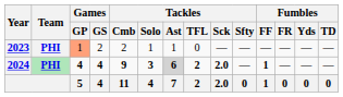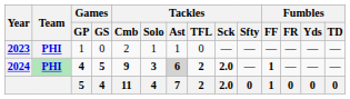2023 | Games / GP: lightsalmon background -> no background
2023 | Games / GS: 2 -> 0
2024 | Games / GS: 4 -> 5
